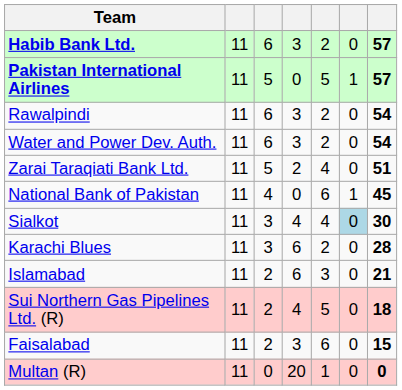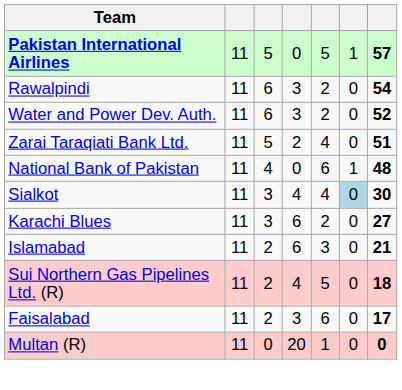- row: Habib Bank Ltd. | 11 | 6 | 3 | 2 | 0 | 57
Water and Power Dev. Auth. | column 7: 54 -> 52
National Bank of Pakistan | column 7: 45 -> 48
Karachi Blues | column 7: 28 -> 27
Faisalabad | column 7: 15 -> 17
